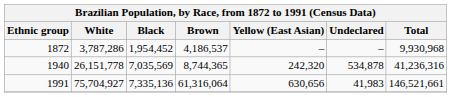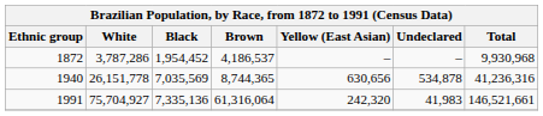1940 | Yellow (East Asian): 242,320 -> 630,656
1991 | Yellow (East Asian): 630,656 -> 242,320
